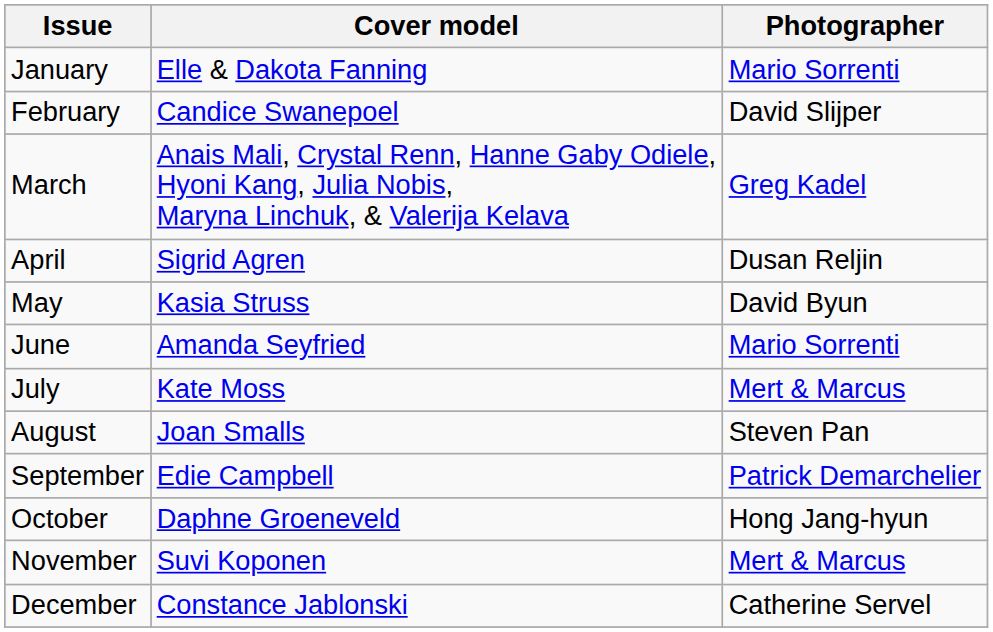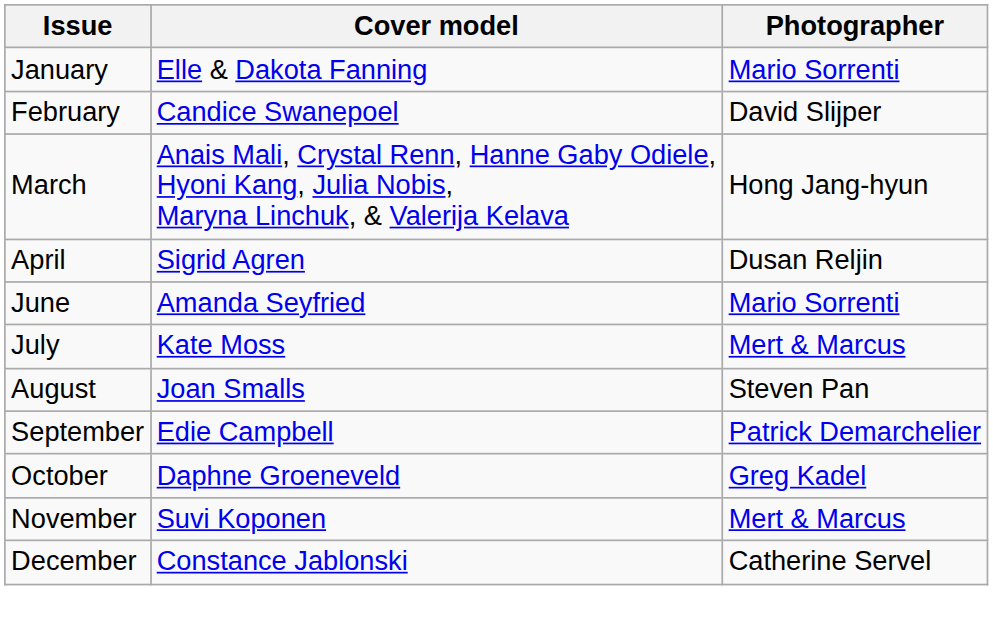March | Photographer: Greg Kadel -> Hong Jang-hyun
- row: May | Kasia Struss | David Byun
October | Photographer: Hong Jang-hyun -> Greg Kadel
